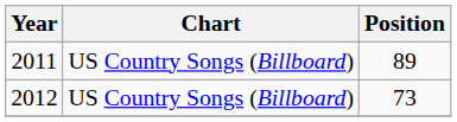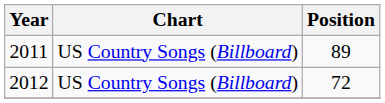2012 | Position: 73 -> 72
